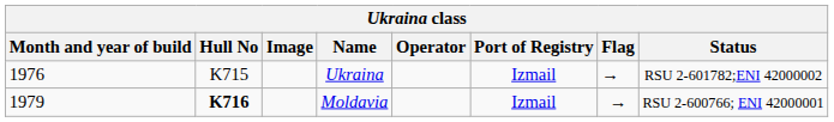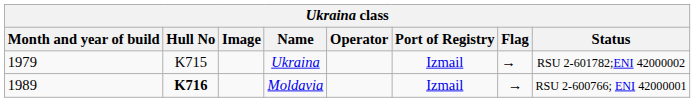Ukraina | Month and year of build: 1976 -> 1979
Moldavia | Month and year of build: 1979 -> 1989
